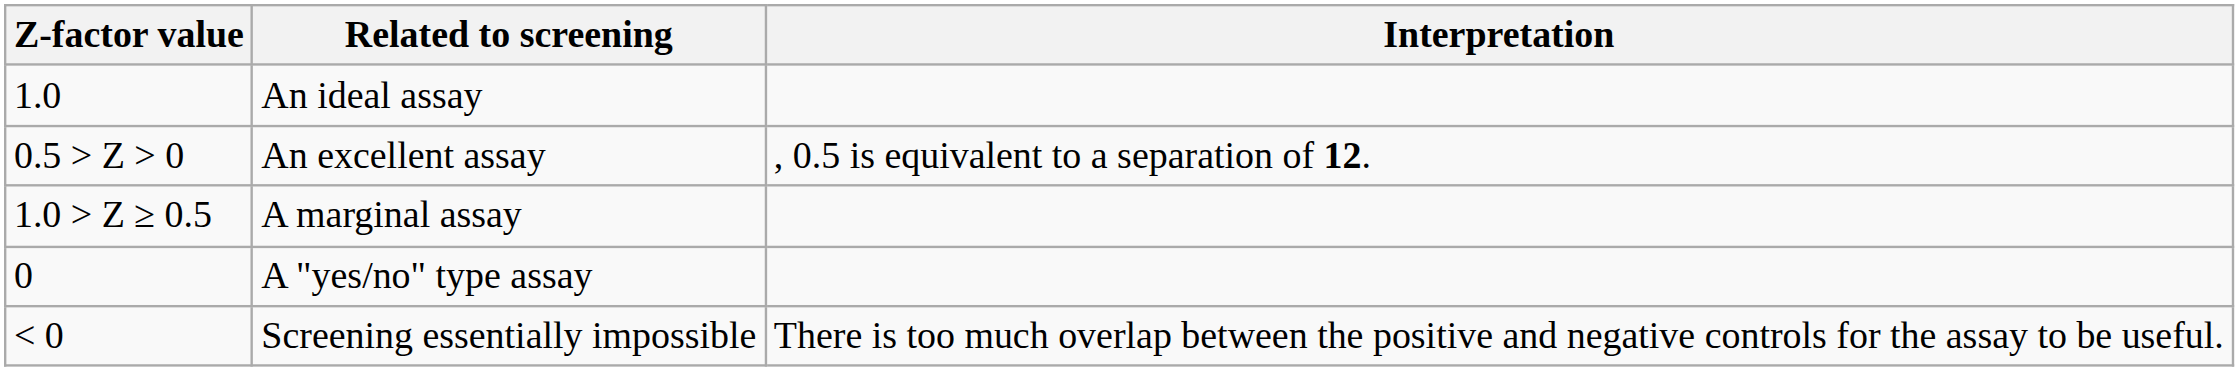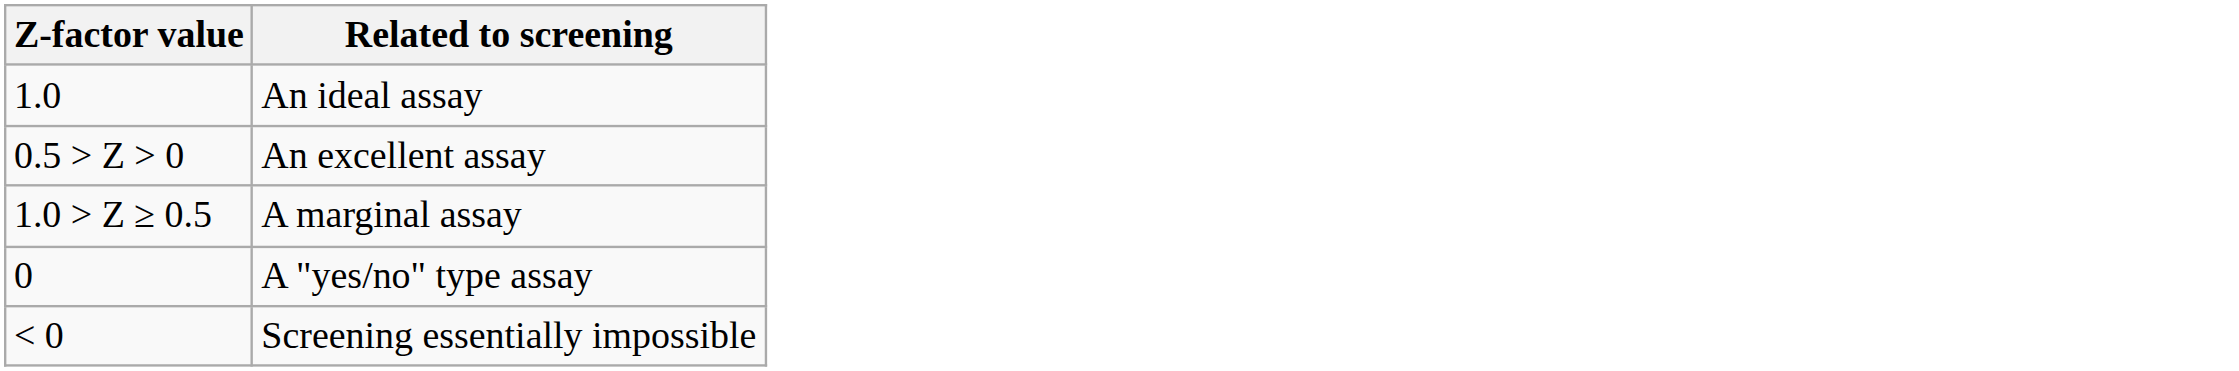- column: Interpretation | , 0.5 is equivalent to a separation of 12. | There is too much overlap between the positive and negative controls for the assay to be useful.
